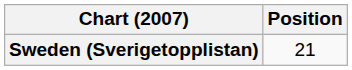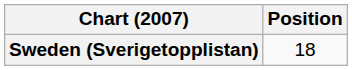Sweden (Sverigetopplistan) | Position: 21 -> 18
